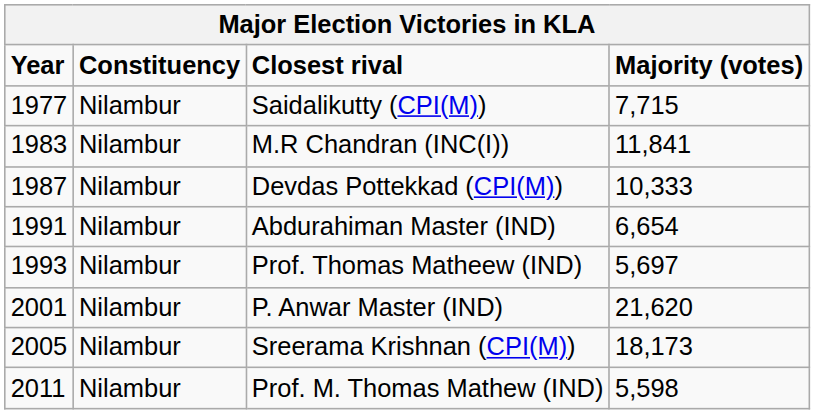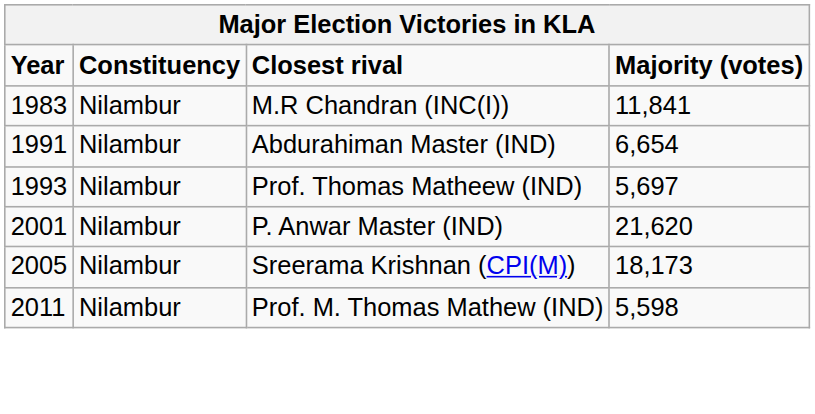- row: 1977 | Nilambur | Saidalikutty (CPI(M)) | 7,715
- row: 1987 | Nilambur | Devdas Pottekkad (CPI(M)) | 10,333
